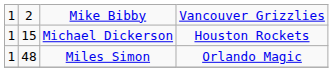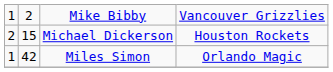Michael Dickerson | column 1: 1 -> 2
Miles Simon | column 2: 48 -> 42
